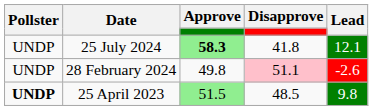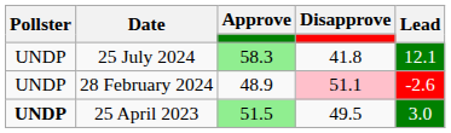25 July 2024 | Approve: bold -> normal
28 February 2024 | Approve: 49.8 -> 48.9
25 April 2023 | Disapprove: 48.5 -> 49.5
25 April 2023 | Lead: 9.8 -> 3.0
